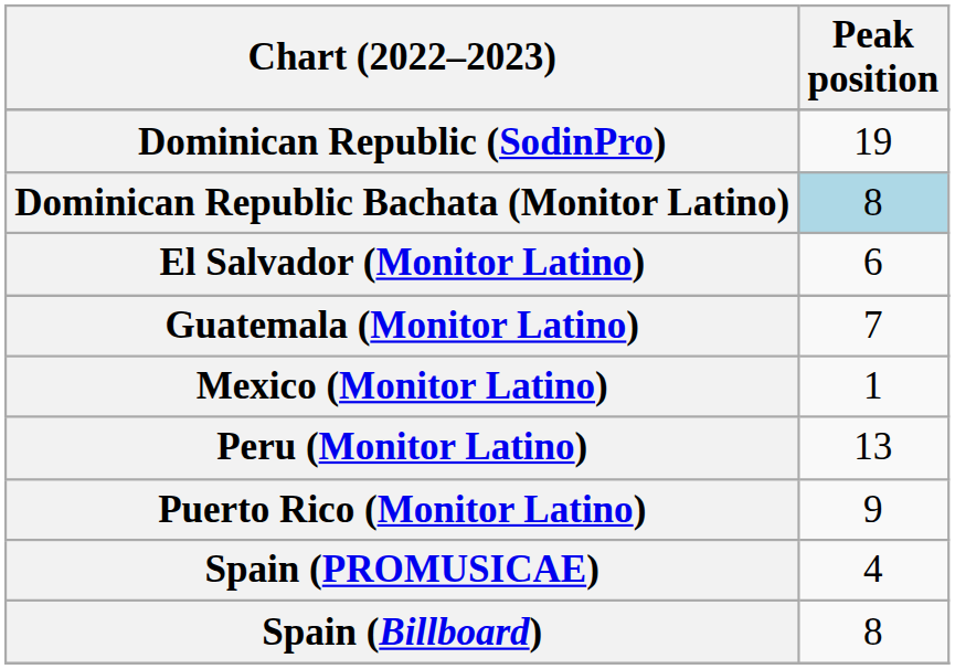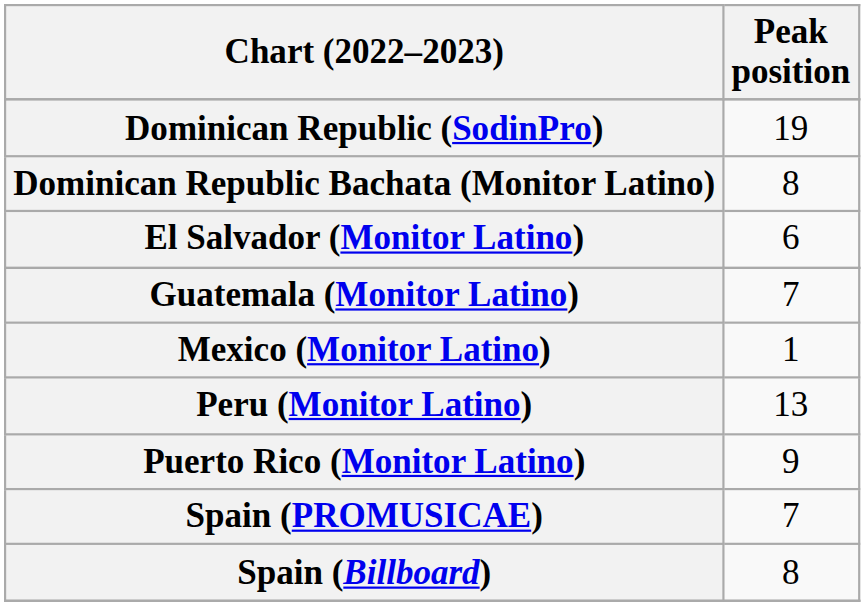Dominican Republic Bachata (Monitor Latino) | Peak position: lightblue background -> no background
Spain (PROMUSICAE) | Peak position: 4 -> 7
